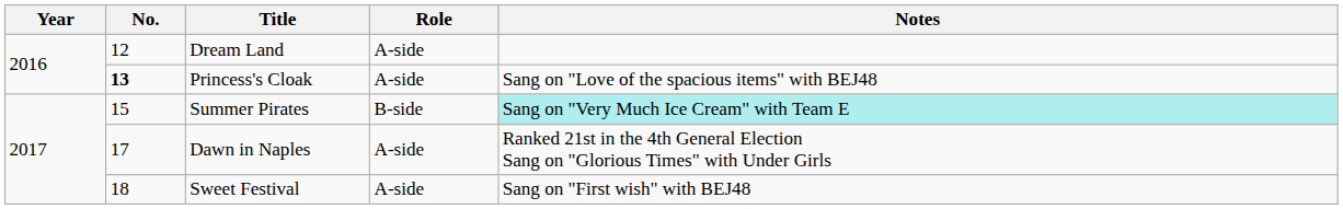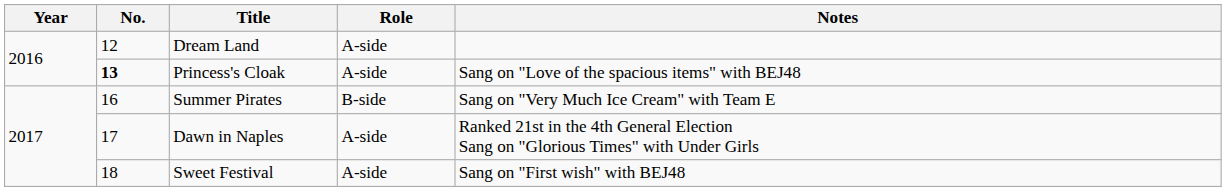Summer Pirates | No.: 15 -> 16
Summer Pirates | Notes: paleturquoise background -> no background
